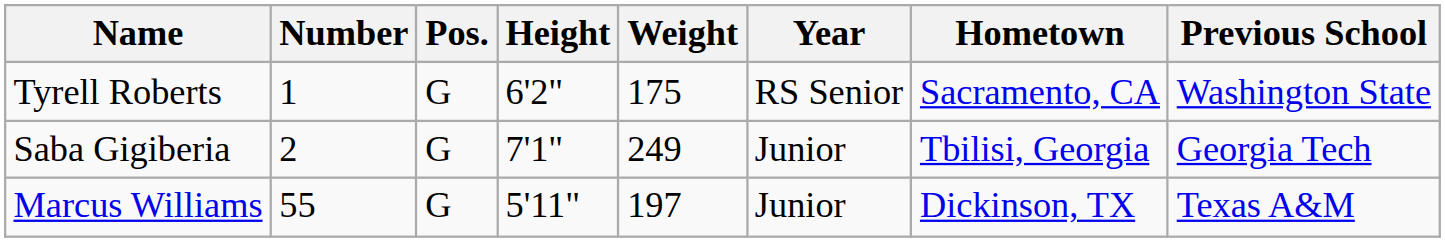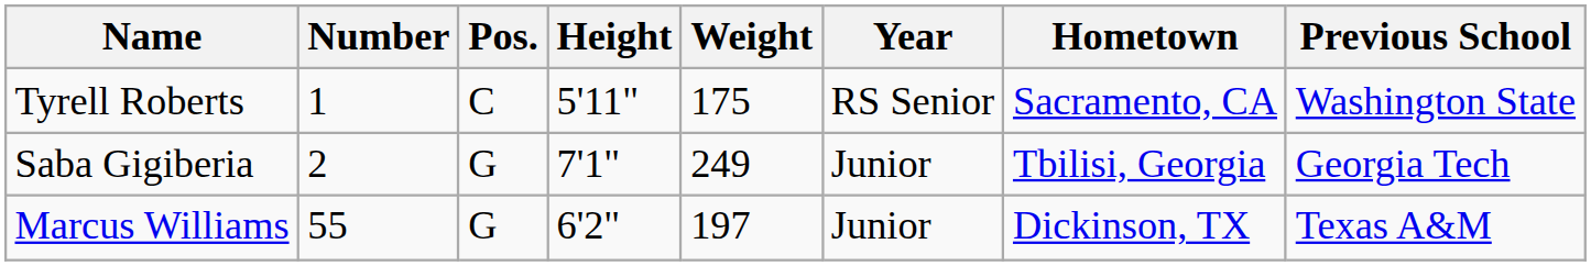Tyrell Roberts | Pos.: G -> C
Tyrell Roberts | Height: 6'2" -> 5'11"
Marcus Williams | Height: 5'11" -> 6'2"
